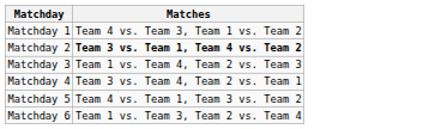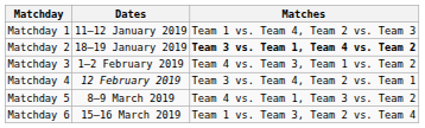+ column: Dates | 11–12 January 2019 | 18–19 January 2019 | 1–2 February 2019 | 12 February 2019 | 8–9 March 2019 | 15–16 March 2019
Matchday 1 | Matches: Team 4 vs. Team 3, Team 1 vs. Team 2 -> Team 1 vs. Team 4, Team 2 vs. Team 3
Matchday 3 | Matches: Team 1 vs. Team 4, Team 2 vs. Team 3 -> Team 4 vs. Team 3, Team 1 vs. Team 2
